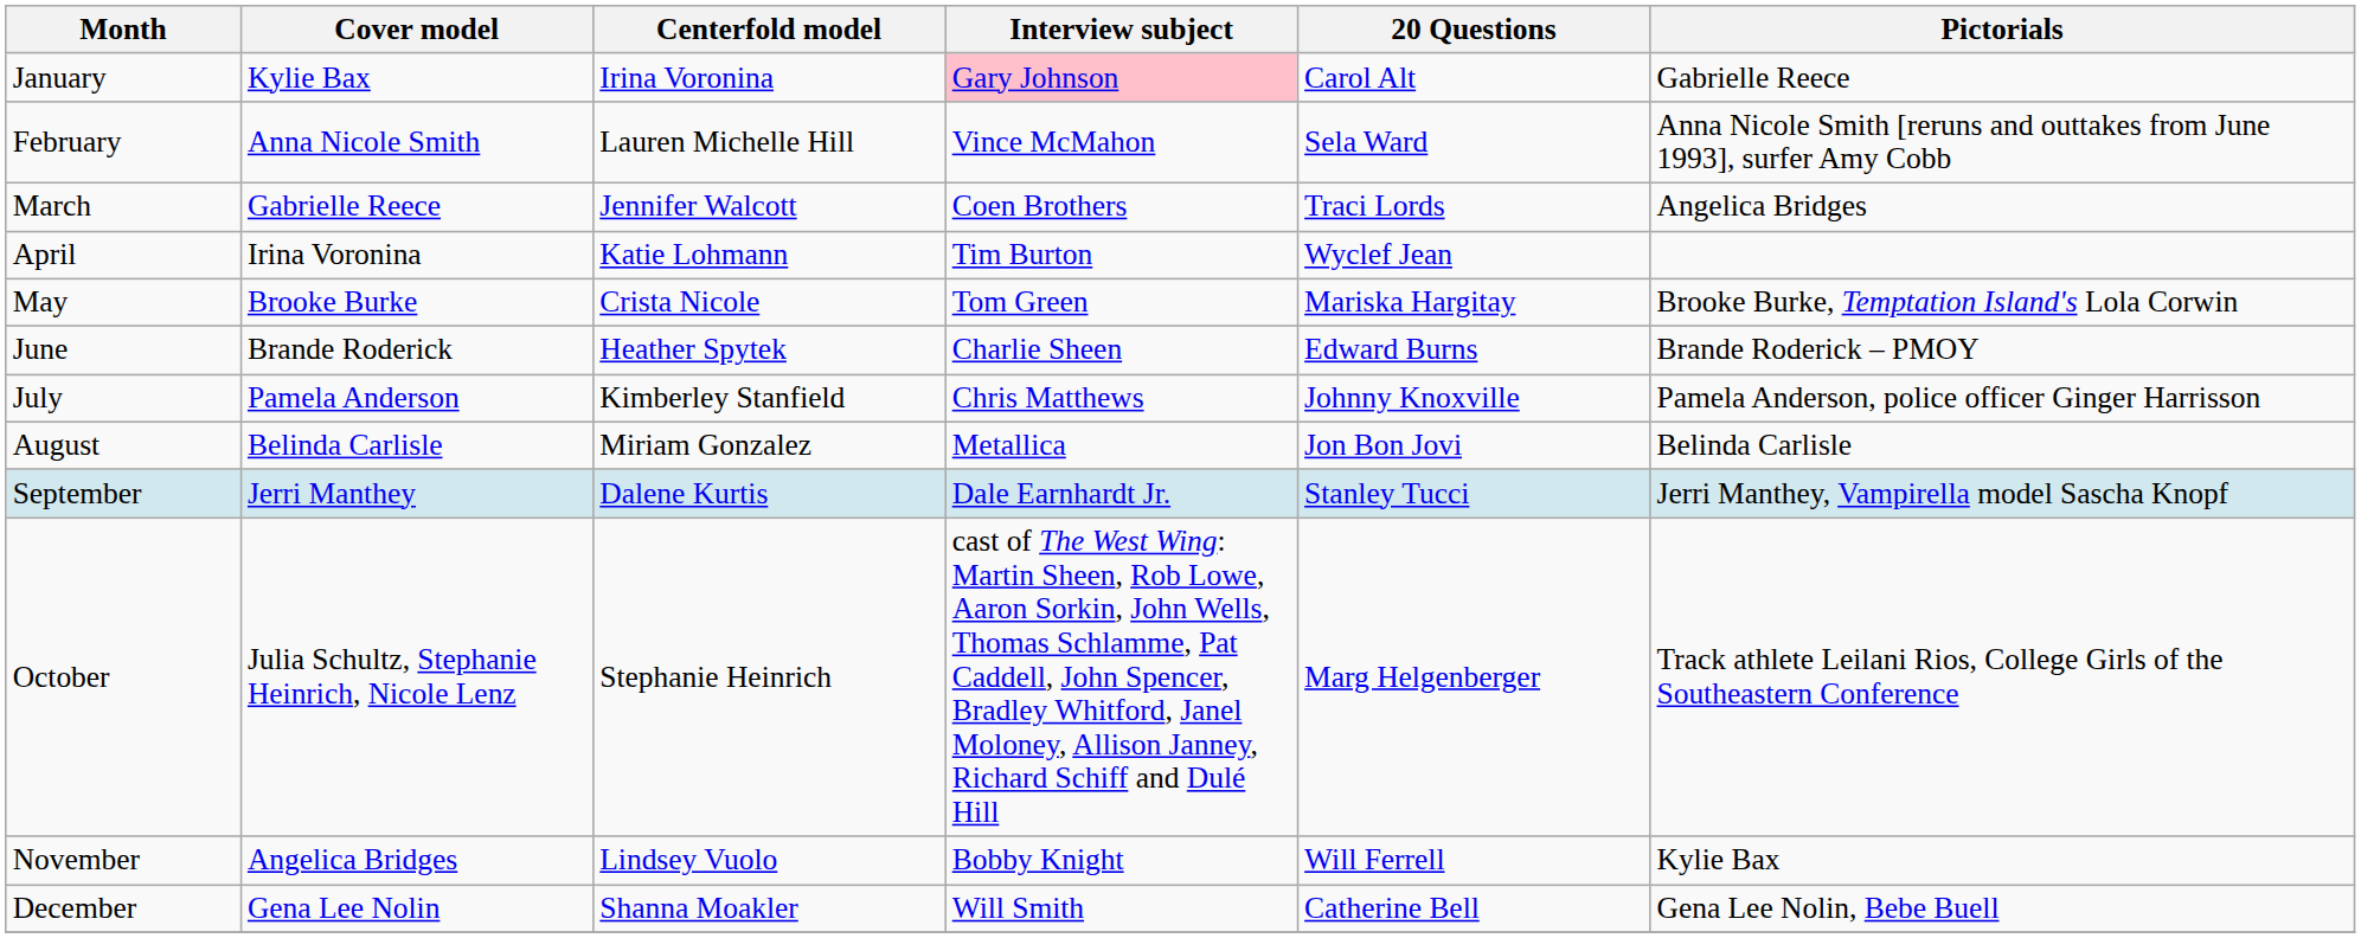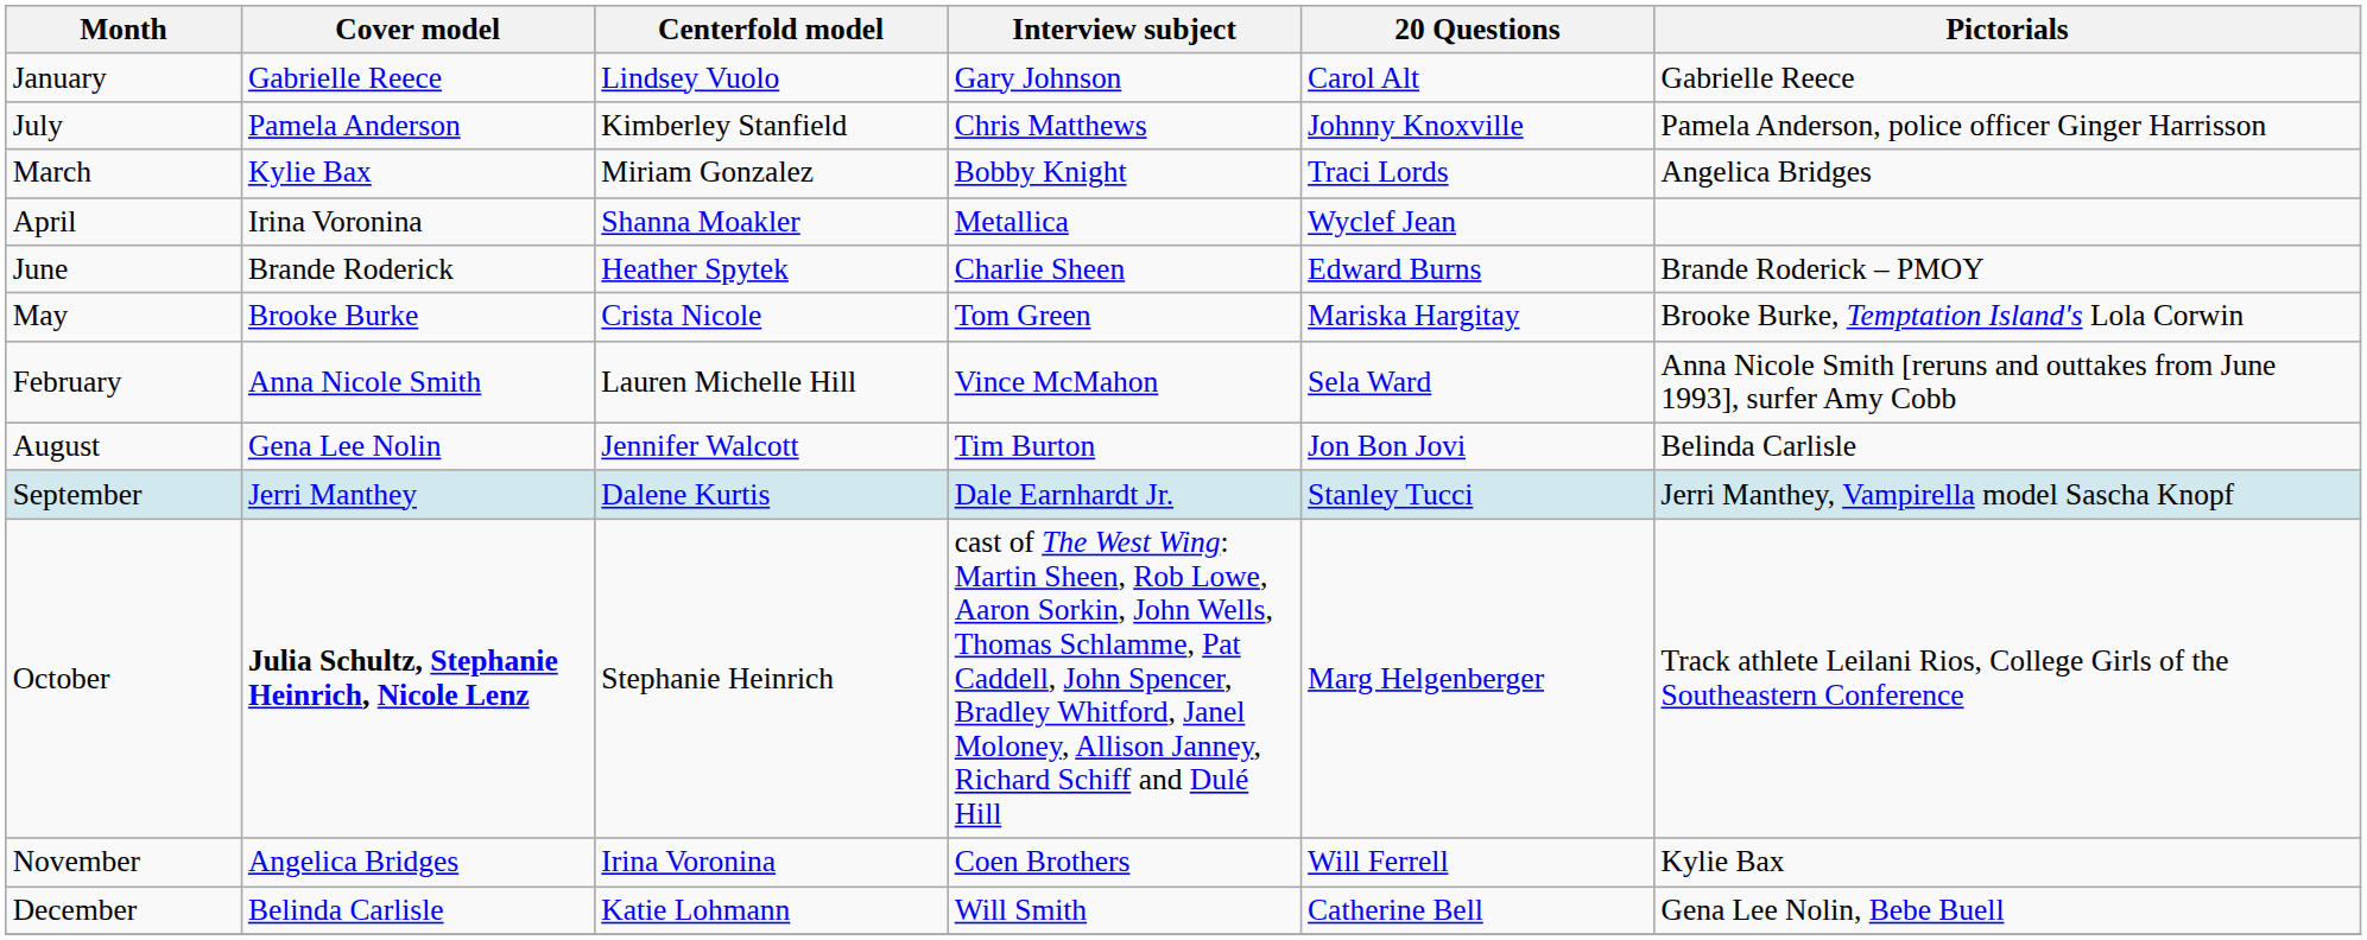January | Cover model: Kylie Bax -> Gabrielle Reece
January | Centerfold model: Irina Voronina -> Lindsey Vuolo
January | Interview subject: pink background -> no background
rows swapped: February <-> July
March | Cover model: Gabrielle Reece -> Kylie Bax
March | Centerfold model: Jennifer Walcott -> Miriam Gonzalez
March | Interview subject: Coen Brothers -> Bobby Knight
April | Centerfold model: Katie Lohmann -> Shanna Moakler
April | Interview subject: Tim Burton -> Metallica
rows swapped: May <-> June
August | Cover model: Belinda Carlisle -> Gena Lee Nolin
August | Centerfold model: Miriam Gonzalez -> Jennifer Walcott
August | Interview subject: Metallica -> Tim Burton
October | Cover model: normal -> bold
November | Centerfold model: Lindsey Vuolo -> Irina Voronina
November | Interview subject: Bobby Knight -> Coen Brothers
December | Cover model: Gena Lee Nolin -> Belinda Carlisle
December | Centerfold model: Shanna Moakler -> Katie Lohmann
